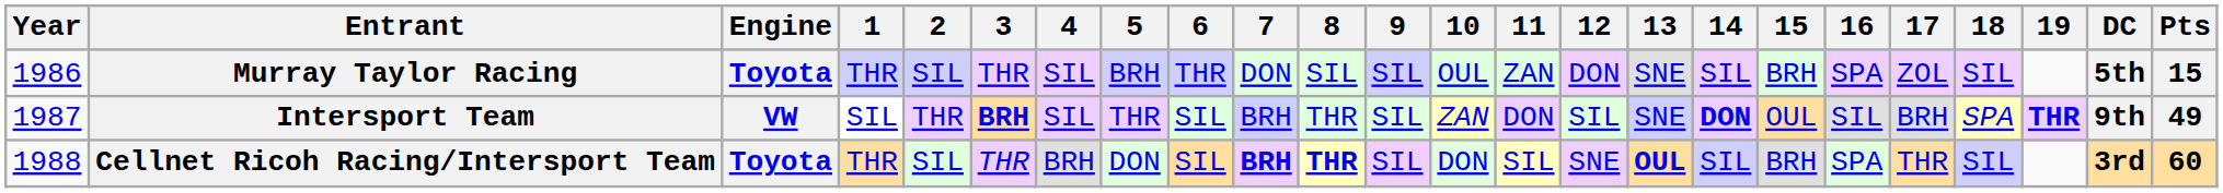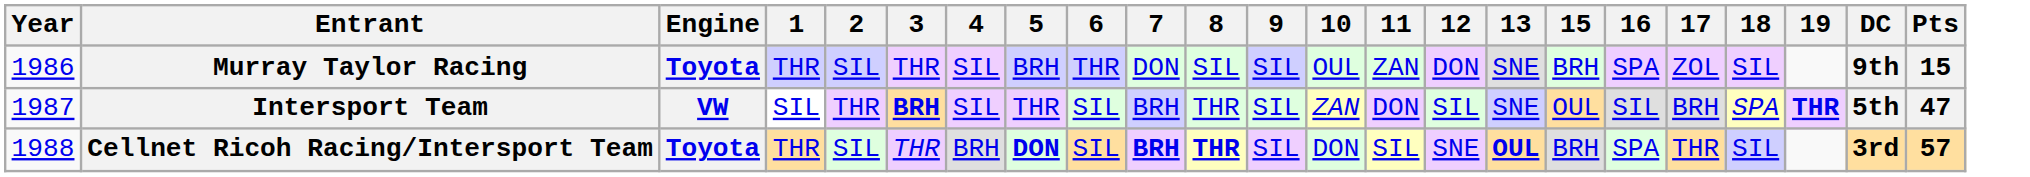- column: 14 | SIL | DON | SIL
Murray Taylor Racing | DC: 5th -> 9th
Intersport Team | DC: 9th -> 5th
Intersport Team | Pts: 49 -> 47
Cellnet Ricoh Racing/Intersport Team | 5: normal -> bold
Cellnet Ricoh Racing/Intersport Team | Pts: 60 -> 57
